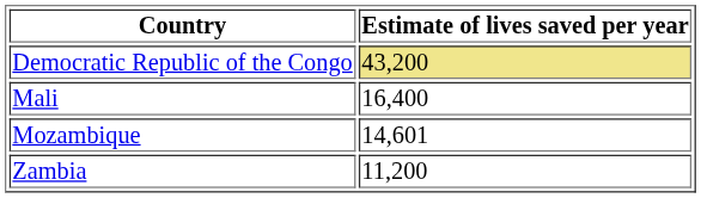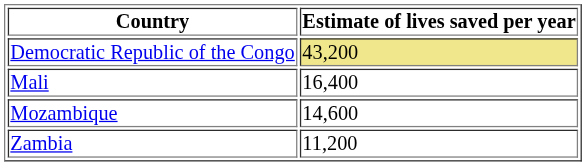Mozambique | Estimate of lives saved per year: 14,601 -> 14,600
